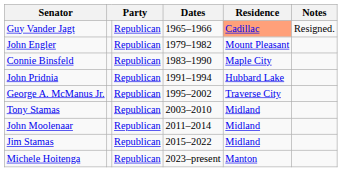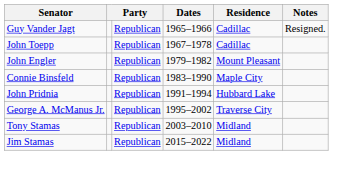Guy Vander Jagt | Residence: lightsalmon background -> no background
+ row: John Toepp | Republican | 1967–1978 | Cadillac
- row: John Moolenaar | Republican | 2011–2014 | Midland
- row: Michele Hoitenga | Republican | 2023–present | Manton
